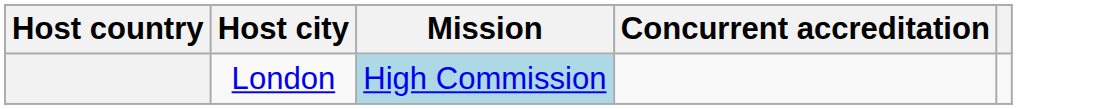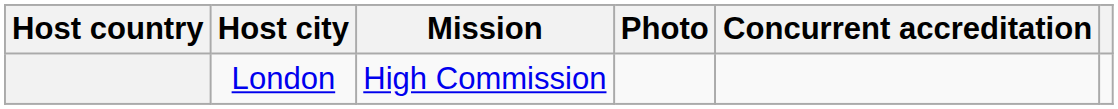+ column: Photo
London | Mission: lightblue background -> no background
